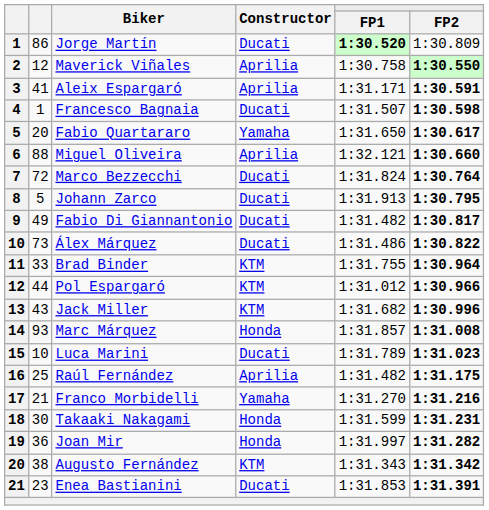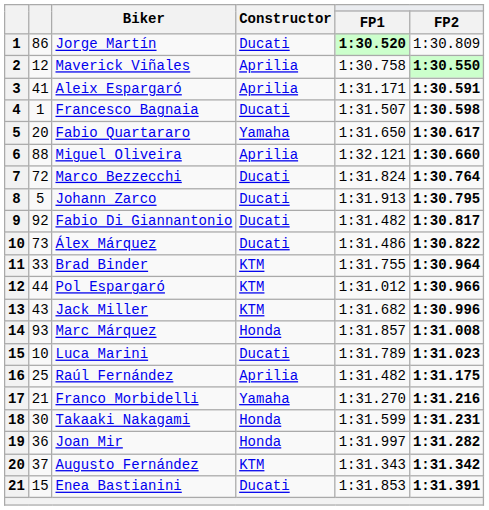Fabio Di Giannantonio | column 2: 49 -> 92
Augusto Fernández | column 2: 38 -> 37
Enea Bastianini | column 2: 23 -> 15
